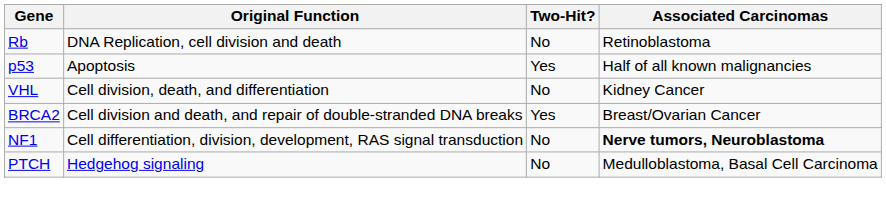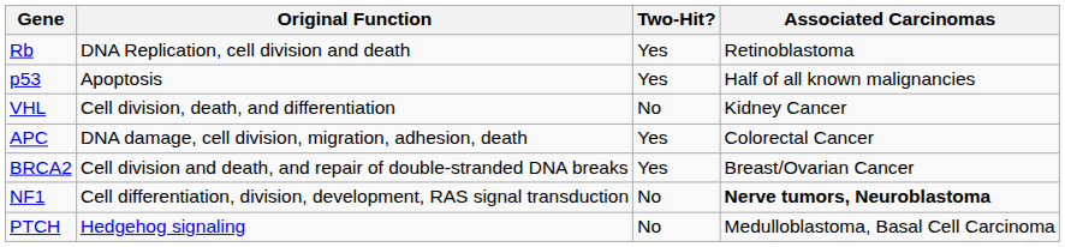Rb | Two-Hit?: No -> Yes
+ row: APC | DNA damage, cell division, migration, adhesion, death | Yes | Colorectal Cancer
